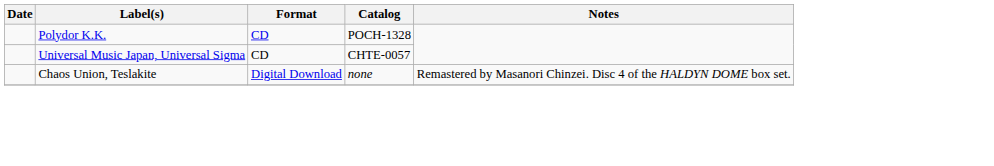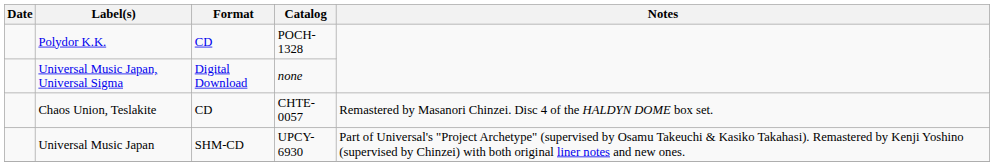Universal Music Japan, Universal Sigma | Format: CD -> Digital Download
Universal Music Japan, Universal Sigma | Catalog: CHTE-0057 -> none
Chaos Union, Teslakite | Format: Digital Download -> CD
Chaos Union, Teslakite | Catalog: none -> CHTE-0057
+ row: Universal Music Japan | SHM-CD | UPCY-6930 | Part of Universal's "Project Archetype" (supervised by Osamu Takeuchi & Kasiko Takahasi). Remastered by Kenji Yoshino (supervised by Chinzei) with both original liner notes and new ones.
